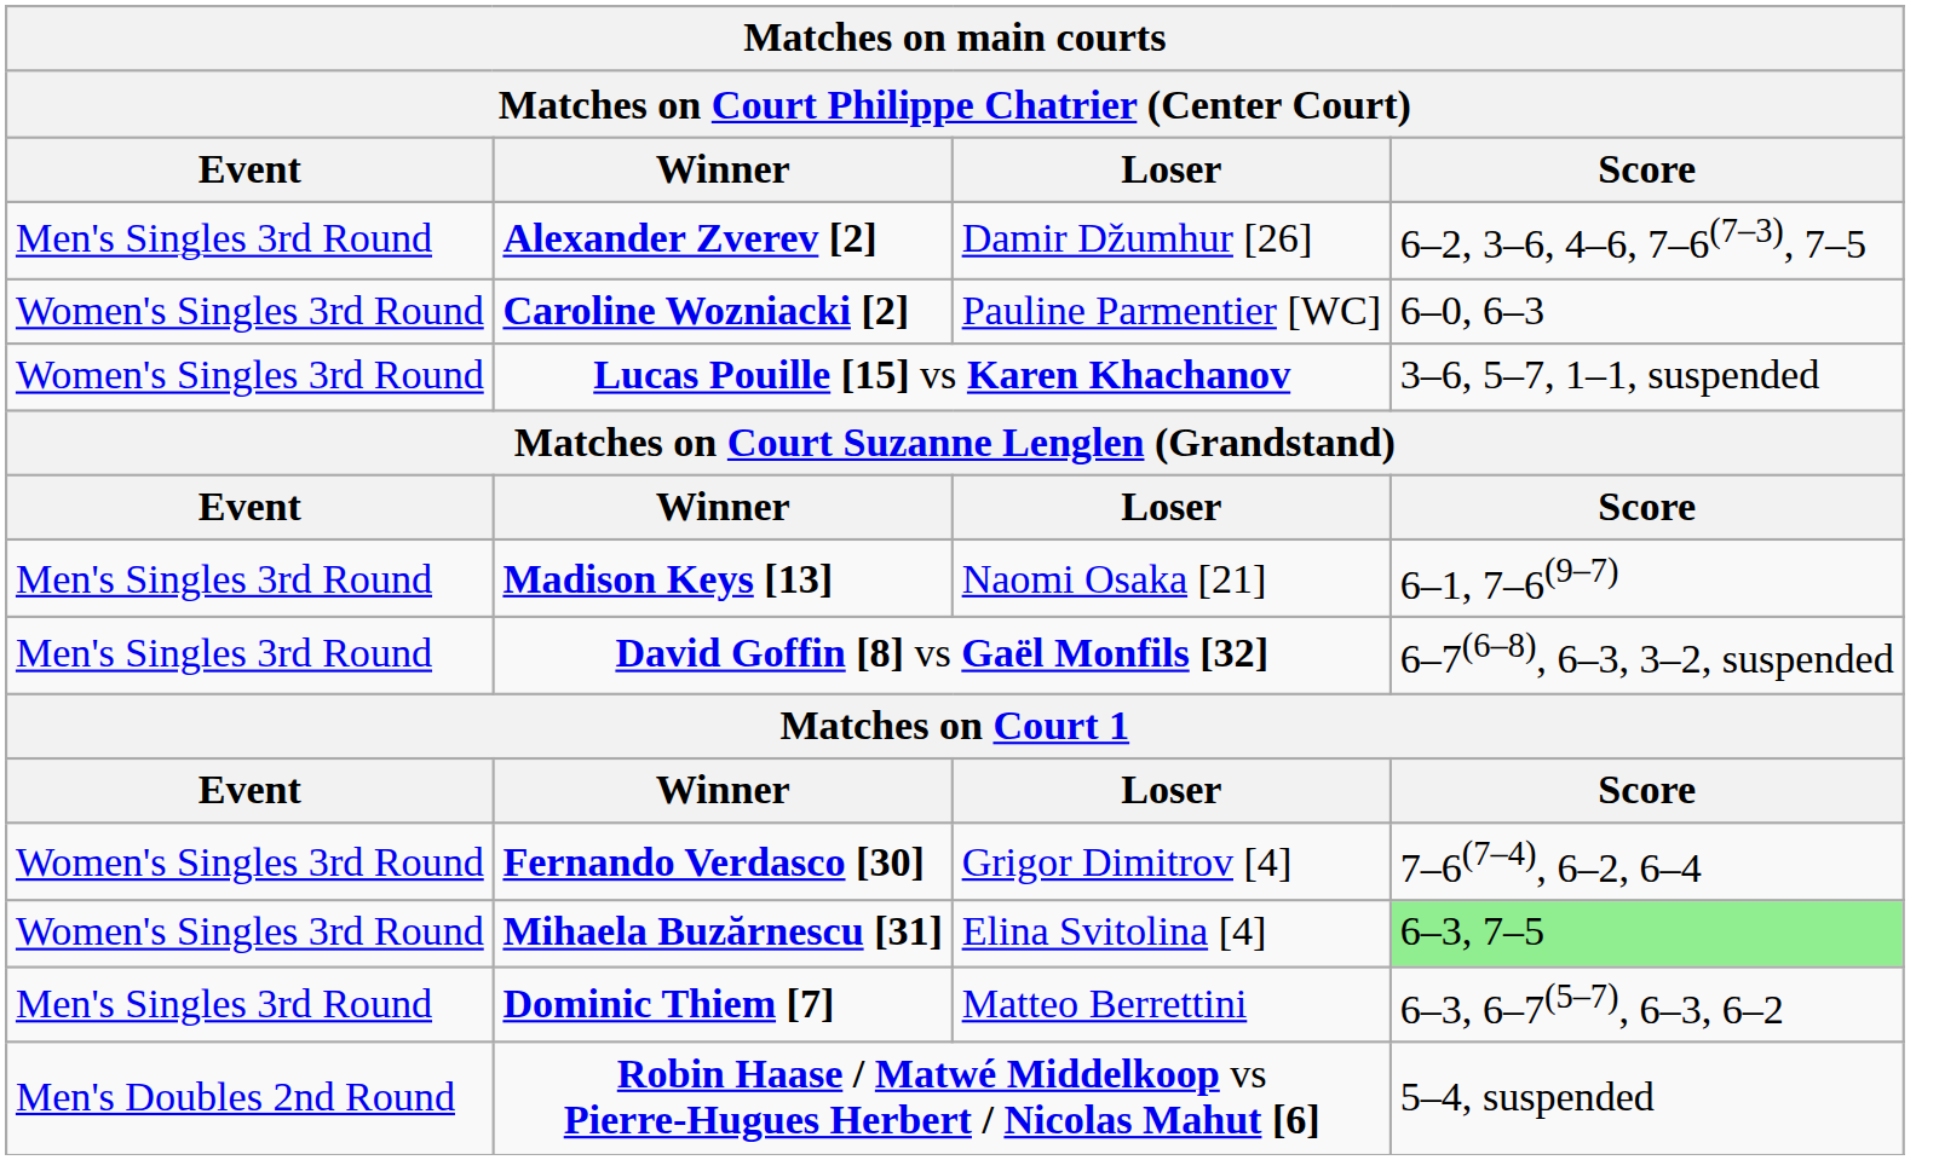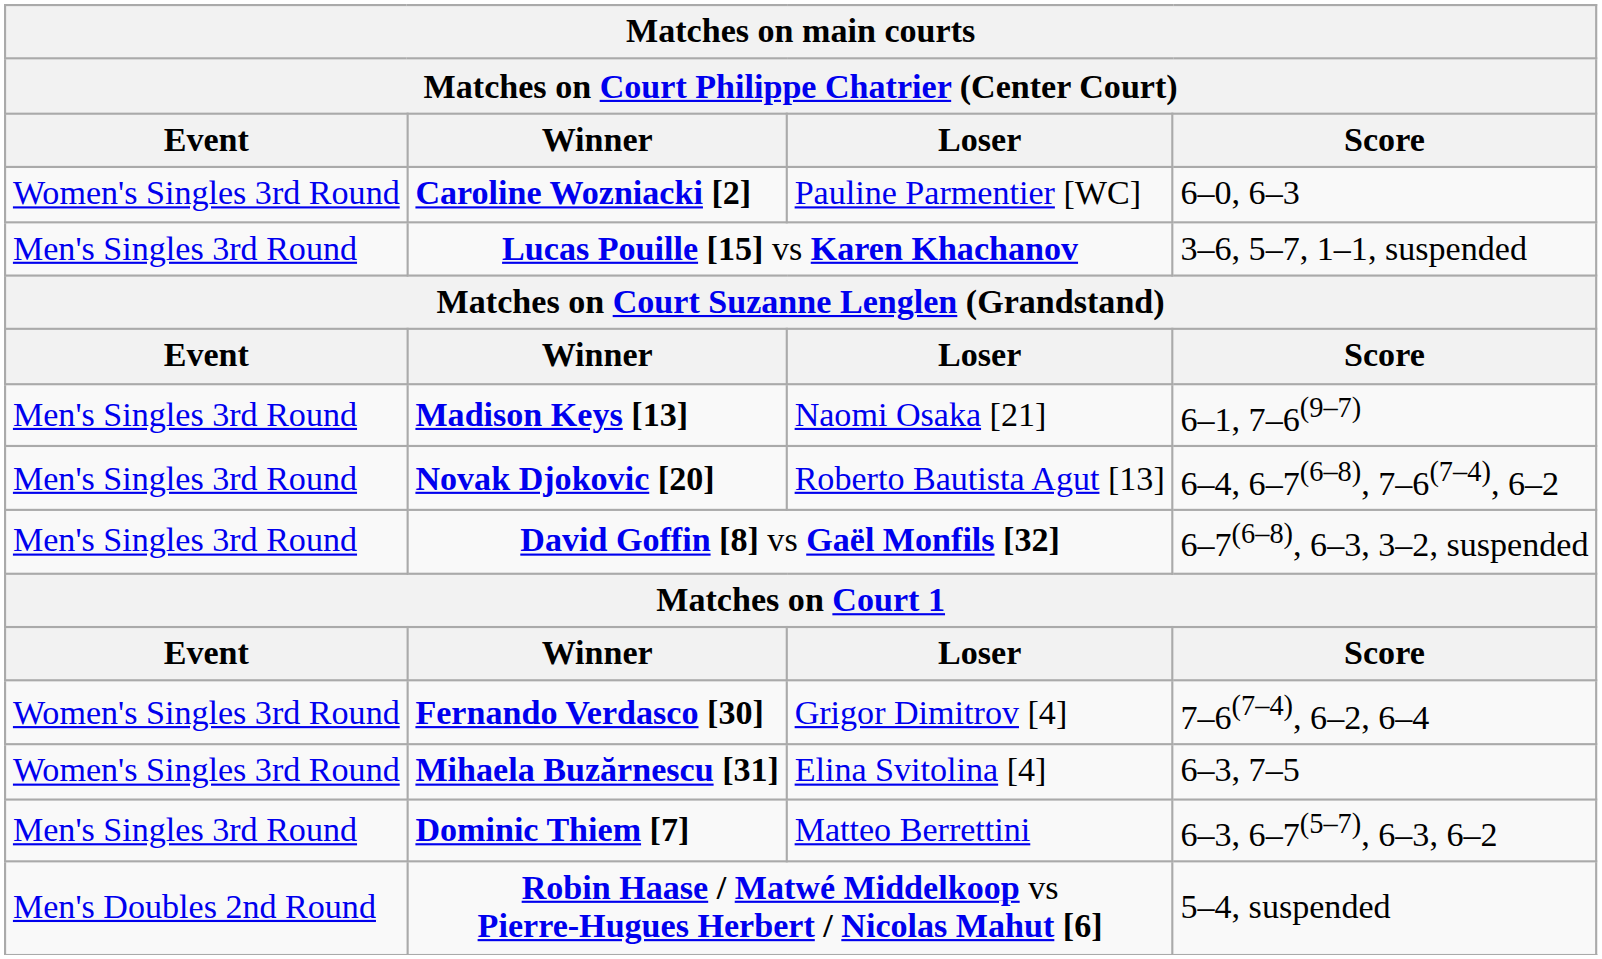- row: Men's Singles 3rd Round | Alexander Zverev [2] | Damir Džumhur [26] | 6–2, 3–6, 4–6, 7–6(7–3), 7–5
Lucas Pouille [15] vs Karen Khachanov | Event: Women's Singles 3rd Round -> Men's Singles 3rd Round
+ row: Men's Singles 3rd Round | Novak Djokovic [20] | Roberto Bautista Agut [13] | 6–4, 6–7(6–8), 7–6(7–4), 6–2
Mihaela Buzărnescu [31] | Score: lightgreen background -> no background
